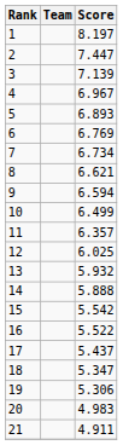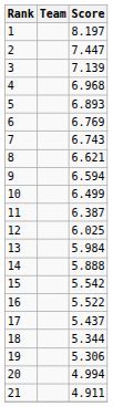4 | Score: 6.967 -> 6.968
7 | Score: 6.734 -> 6.743
11 | Score: 6.357 -> 6.387
13 | Score: 5.932 -> 5.984
18 | Score: 5.347 -> 5.344
20 | Score: 4.983 -> 4.994
